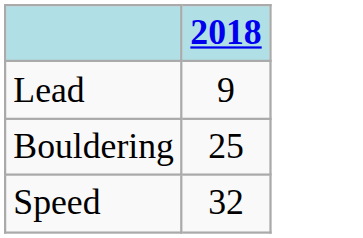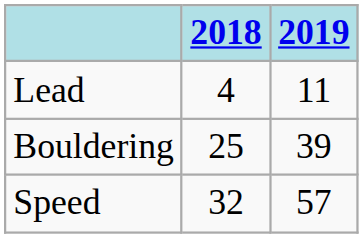+ column: 2019 | 11 | 39 | 57
Lead | 2018: 9 -> 4
